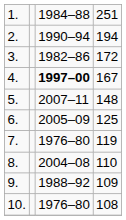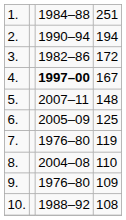9. | column 3: 1988–92 -> 1976–80
10. | column 3: 1976–80 -> 1988–92
